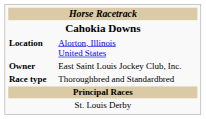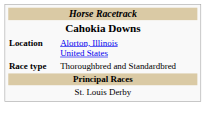- row: Owner | East Saint Louis Jockey Club, Inc.
